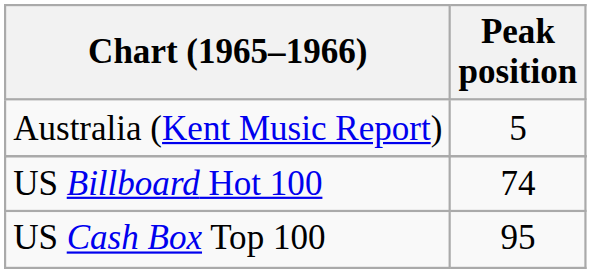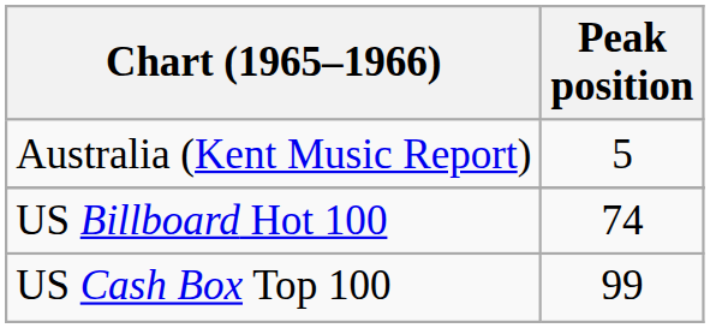US Cash Box Top 100 | Peak position: 95 -> 99
